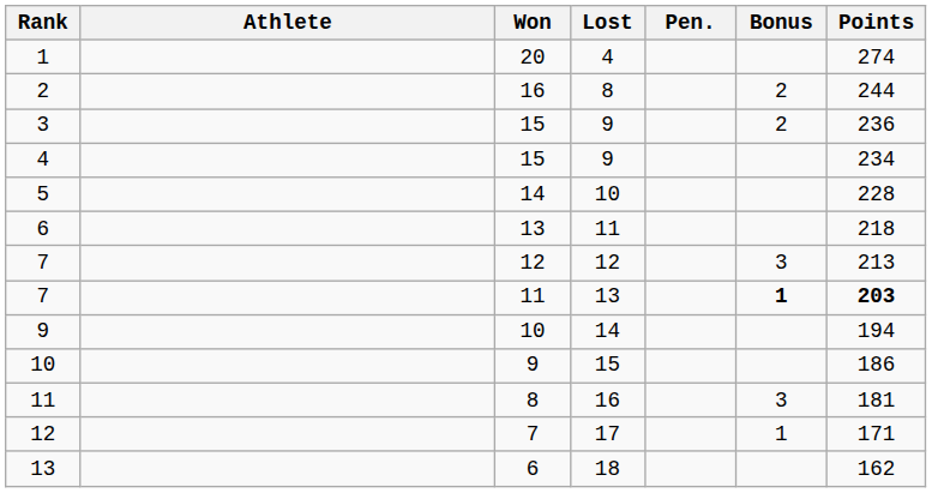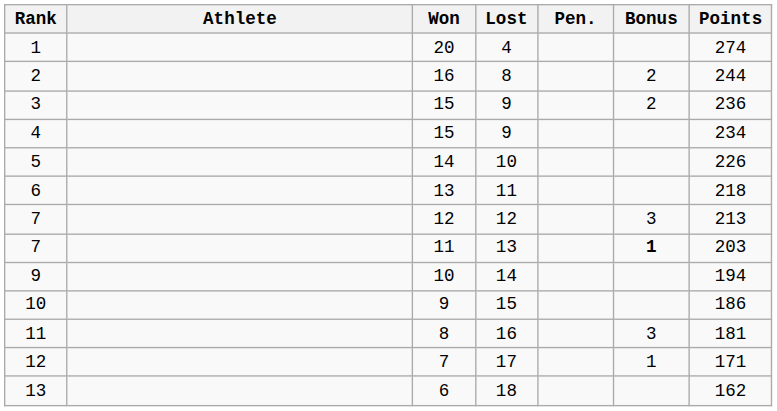5 | Points: 228 -> 226
7 / 11 | Points: bold -> normal
